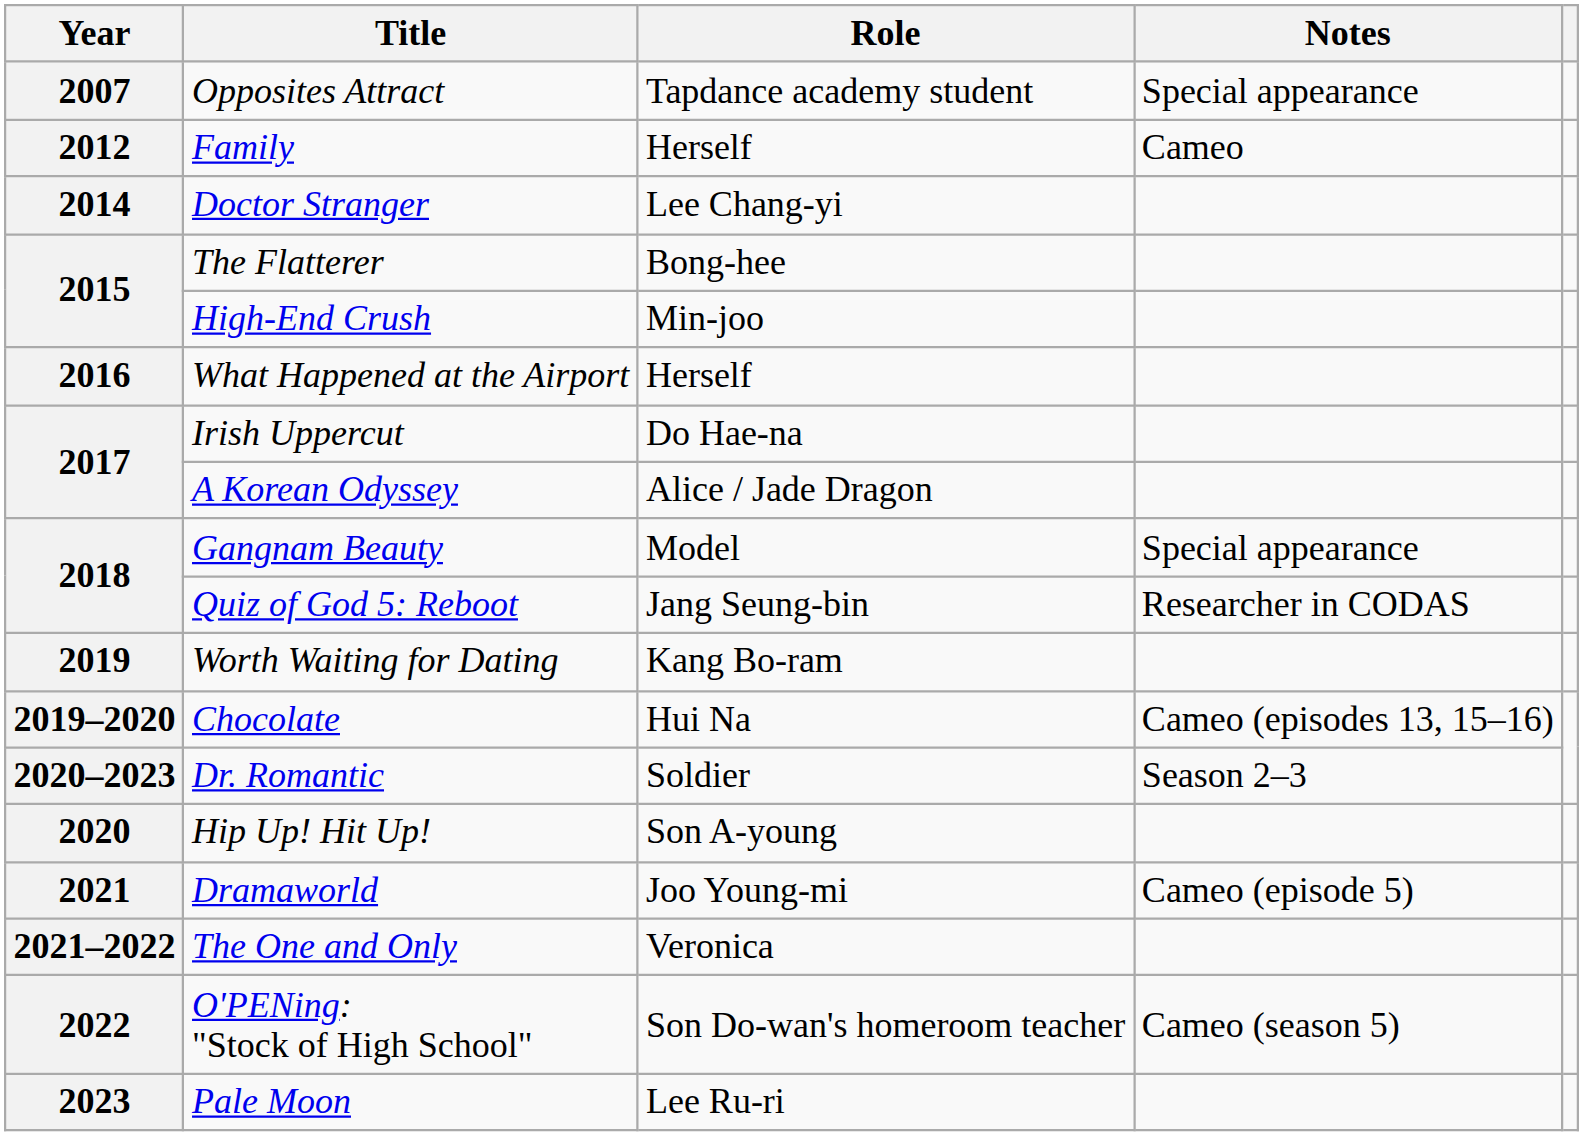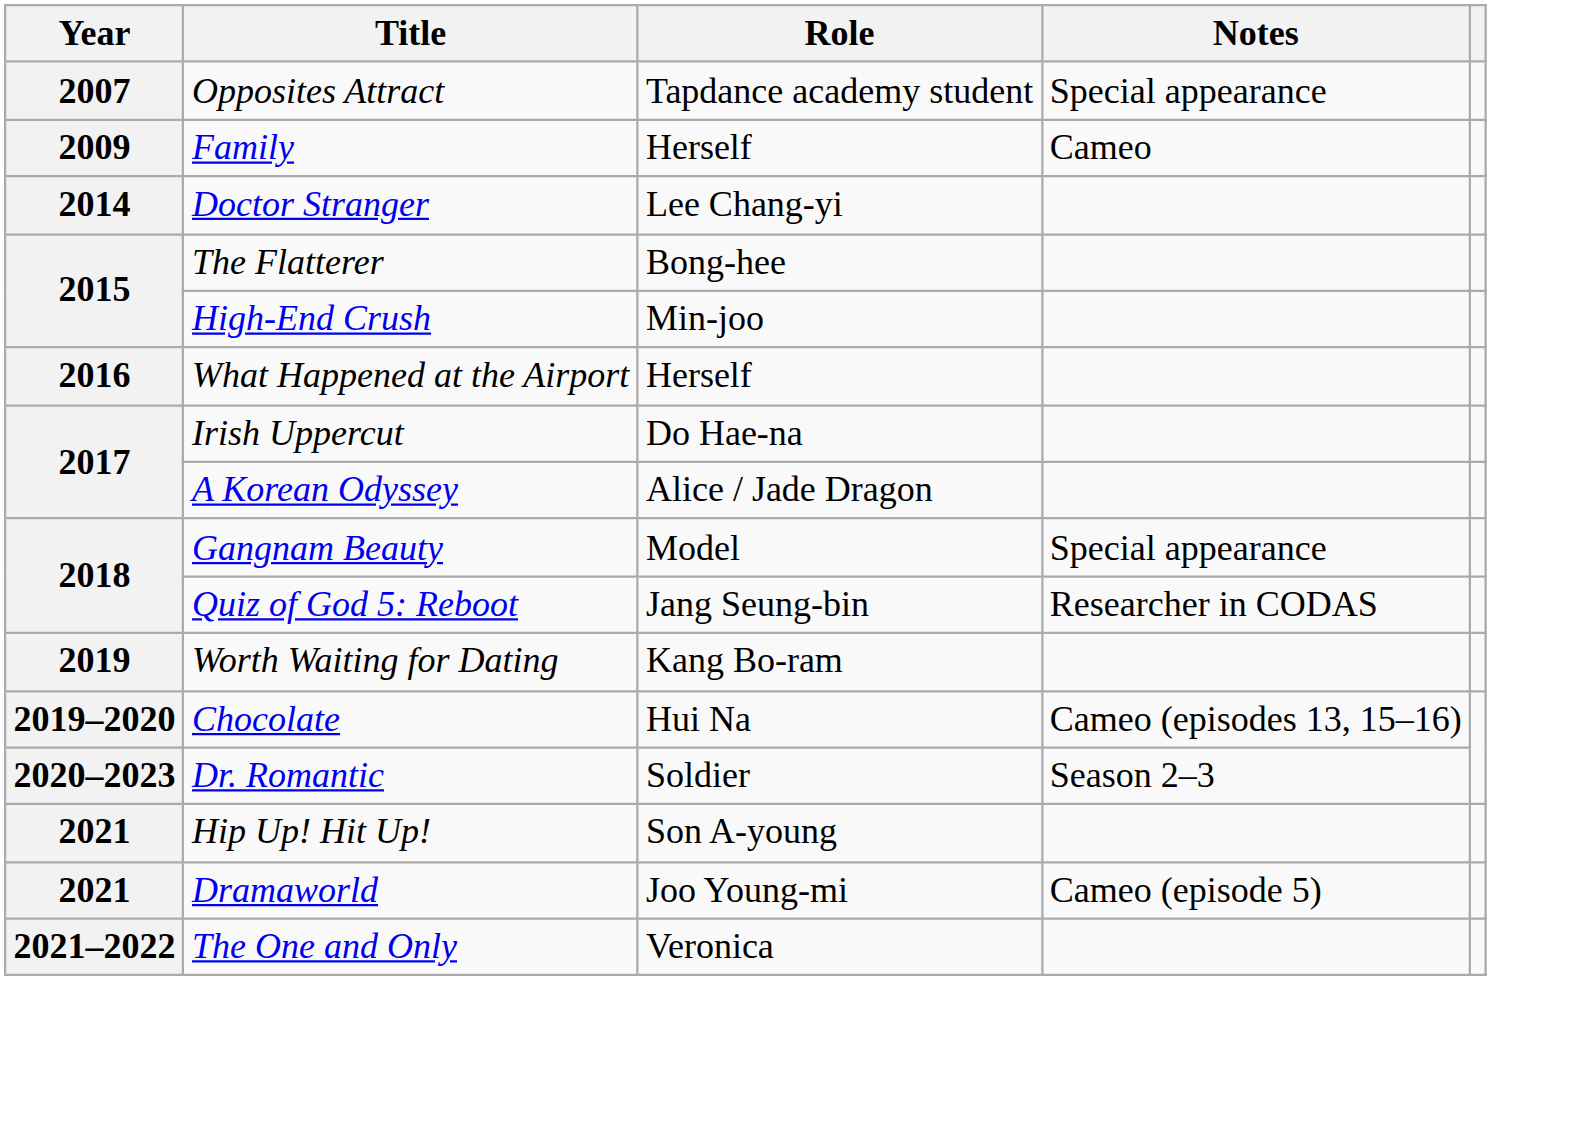Family | Year: 2012 -> 2009
Hip Up! Hit Up! | Year: 2020 -> 2021
- row: 2022 | O'PENing: "Stock of High School" | Son Do-wan's homeroom teacher | Cameo (season 5)
- row: 2023 | Pale Moon | Lee Ru-ri
